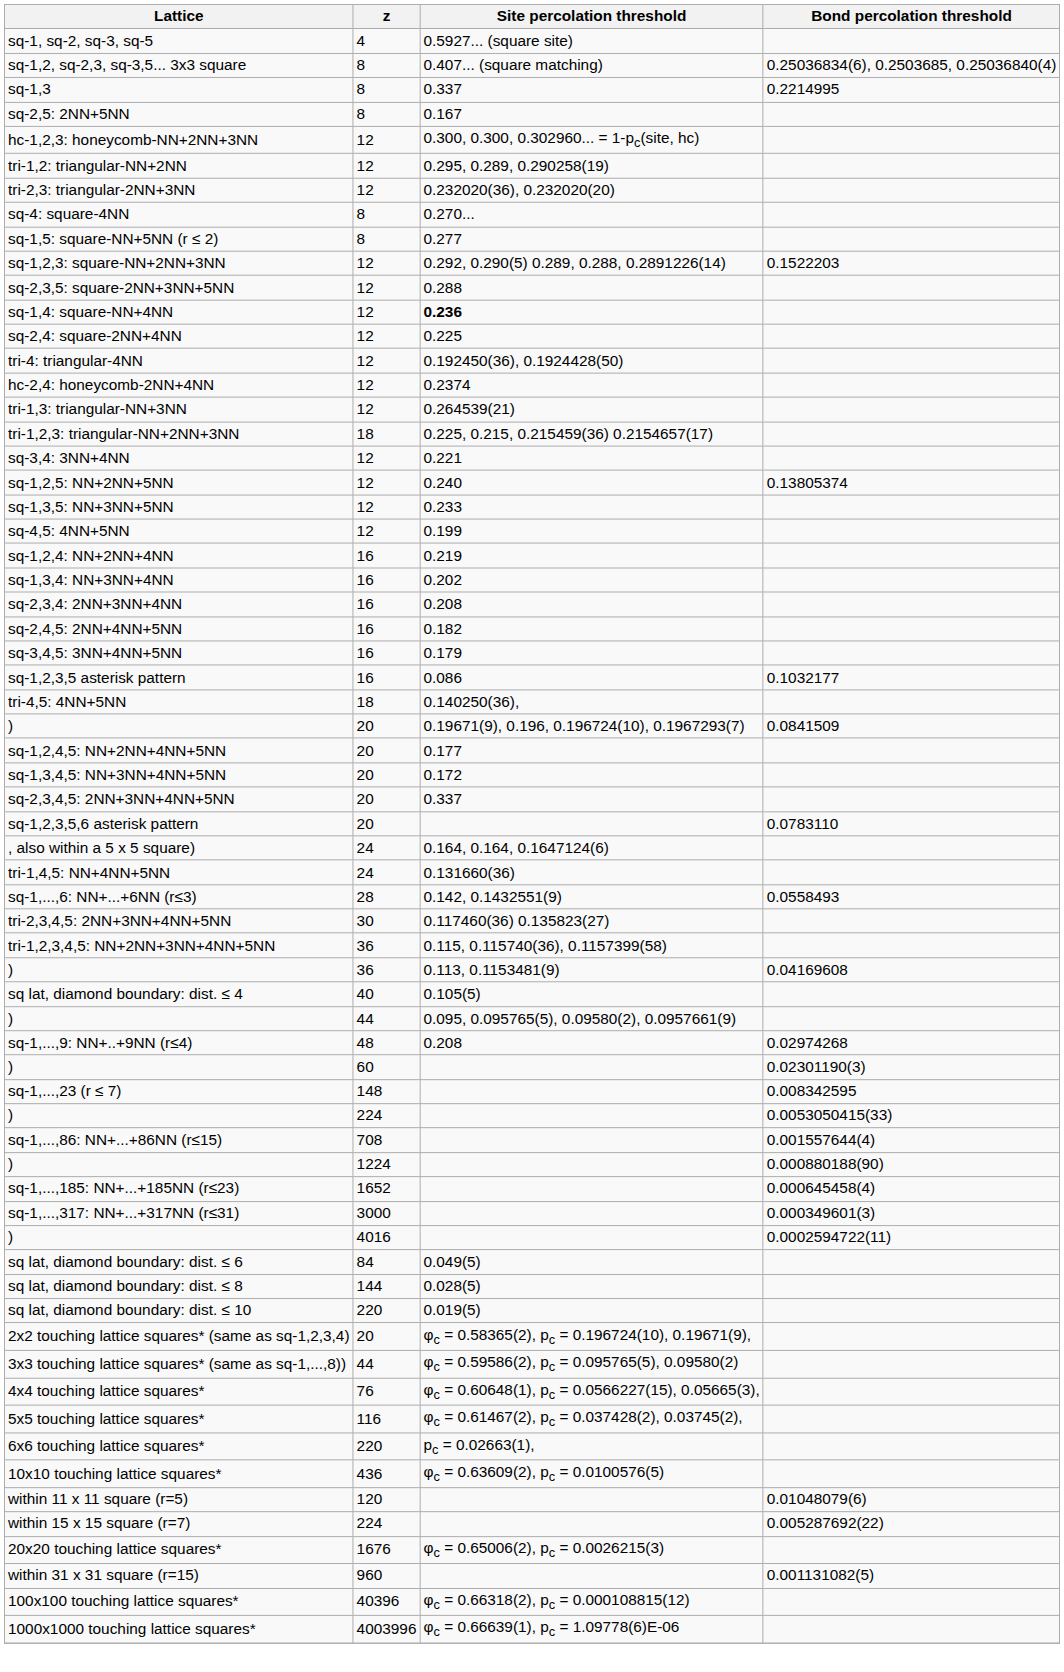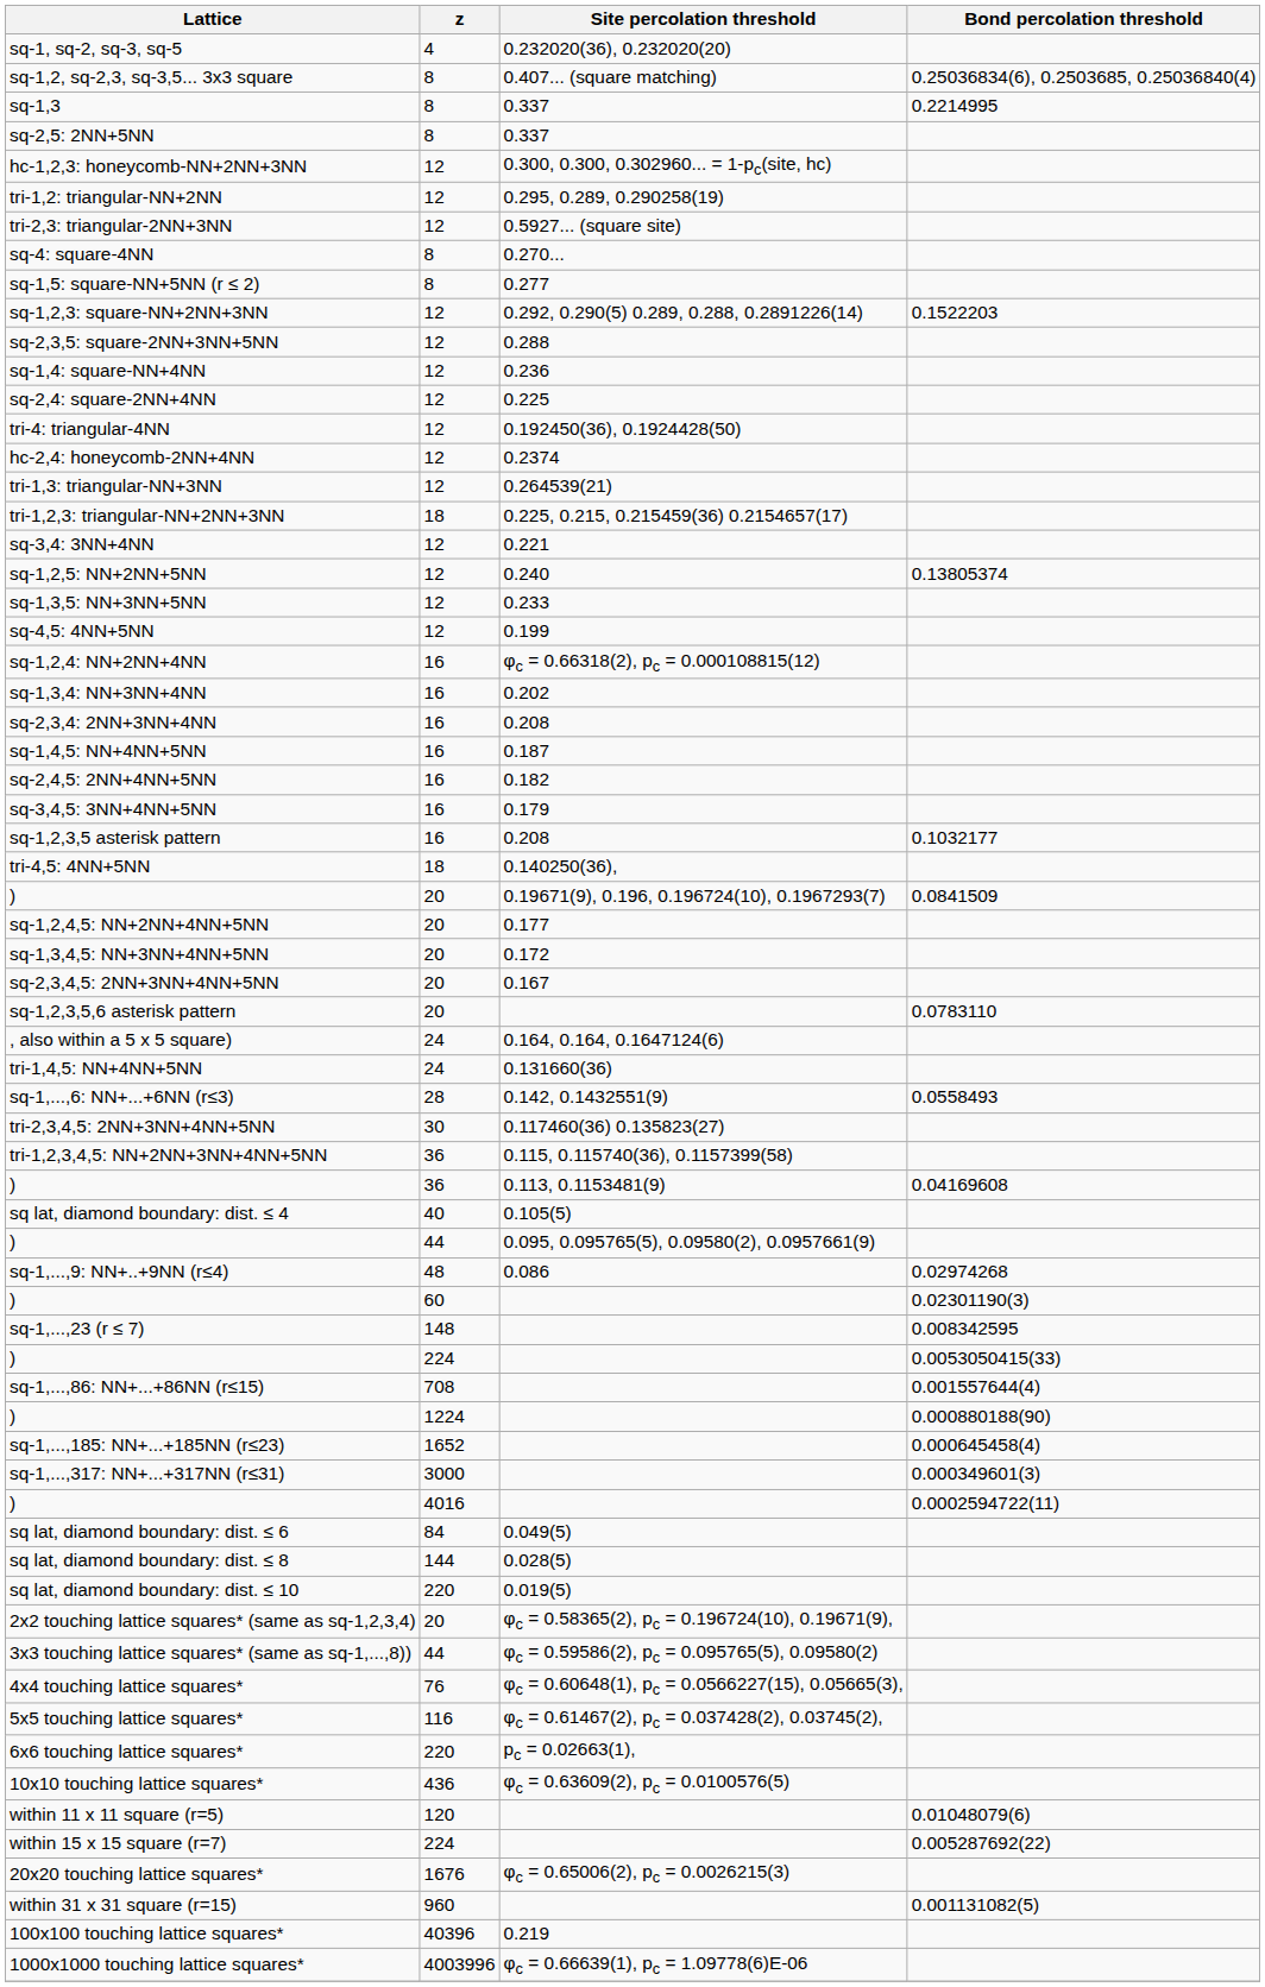sq-1, sq-2, sq-3, sq-5 | Site percolation threshold: 0.5927... (square site) -> 0.232020(36), 0.232020(20)
sq-2,5: 2NN+5NN | Site percolation threshold: 0.167 -> 0.337
tri-2,3: triangular-2NN+3NN | Site percolation threshold: 0.232020(36), 0.232020(20) -> 0.5927... (square site)
sq-1,4: square-NN+4NN | Site percolation threshold: bold -> normal
sq-1,2,4: NN+2NN+4NN | Site percolation threshold: 0.219 -> φc = 0.66318(2), pc = 0.000108815(12)
+ row: sq-1,4,5: NN+4NN+5NN | 16 | 0.187
sq-1,2,3,5 asterisk pattern | Site percolation threshold: 0.086 -> 0.208
sq-2,3,4,5: 2NN+3NN+4NN+5NN | Site percolation threshold: 0.337 -> 0.167
sq-1,...,9: NN+..+9NN (r≤4) | Site percolation threshold: 0.208 -> 0.086
100x100 touching lattice squares* | Site percolation threshold: φc = 0.66318(2), pc = 0.000108815(12) -> 0.219
